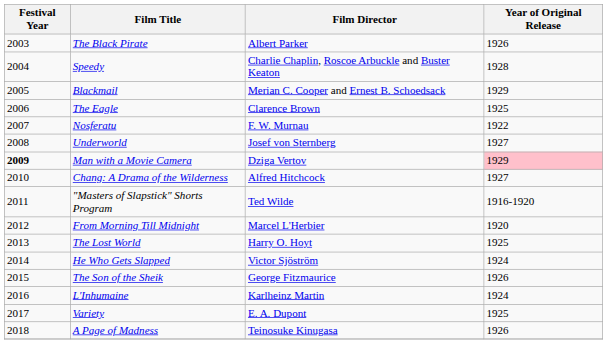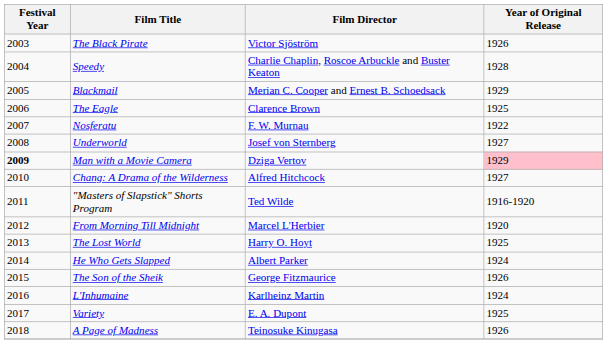The Black Pirate | Film Director: Albert Parker -> Victor Sjöström
He Who Gets Slapped | Film Director: Victor Sjöström -> Albert Parker
